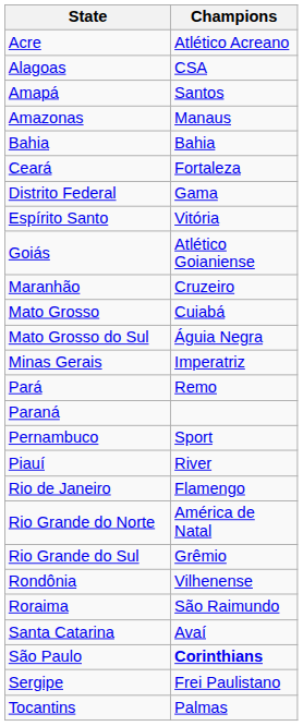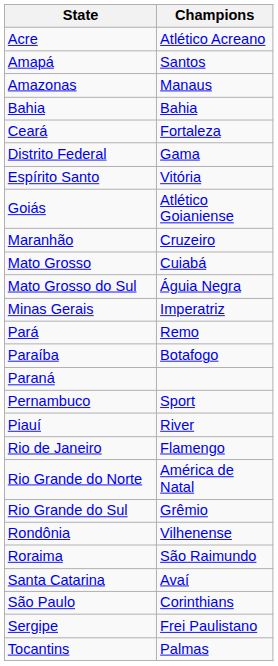- row: Alagoas | CSA
+ row: Paraíba | Botafogo
São Paulo | Champions: bold -> normal
